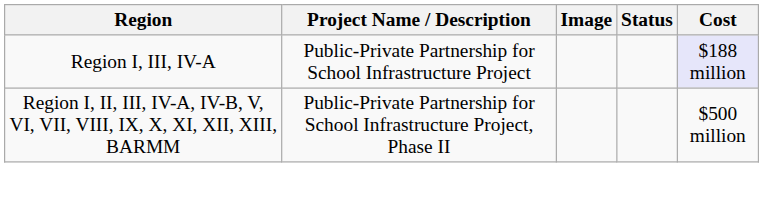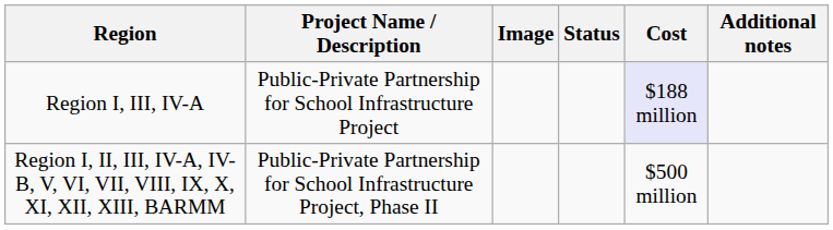+ column: Additional notes
